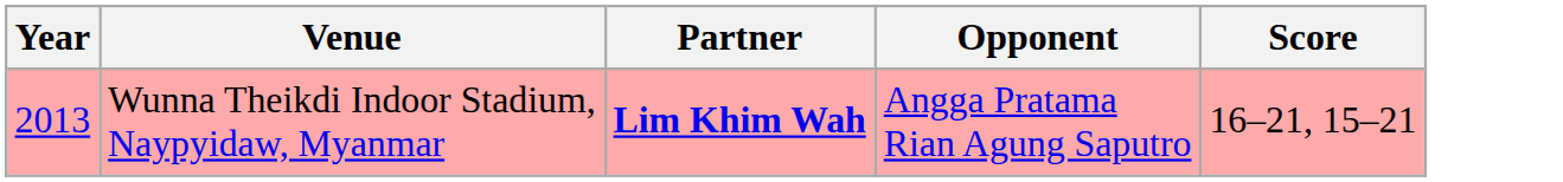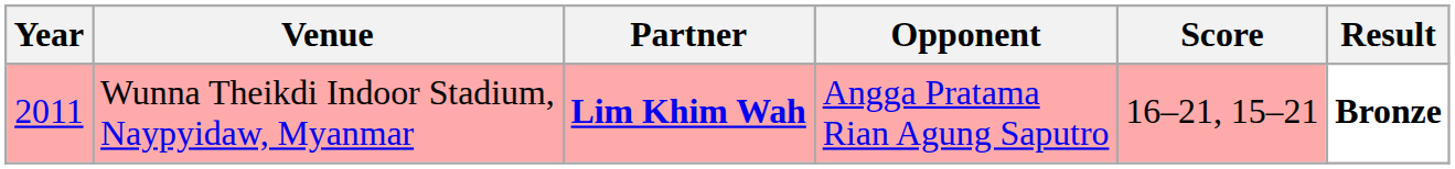+ column: Result | Bronze
Wunna Theikdi Indoor Stadium, Naypyidaw, Myanmar | Year: 2013 -> 2011
